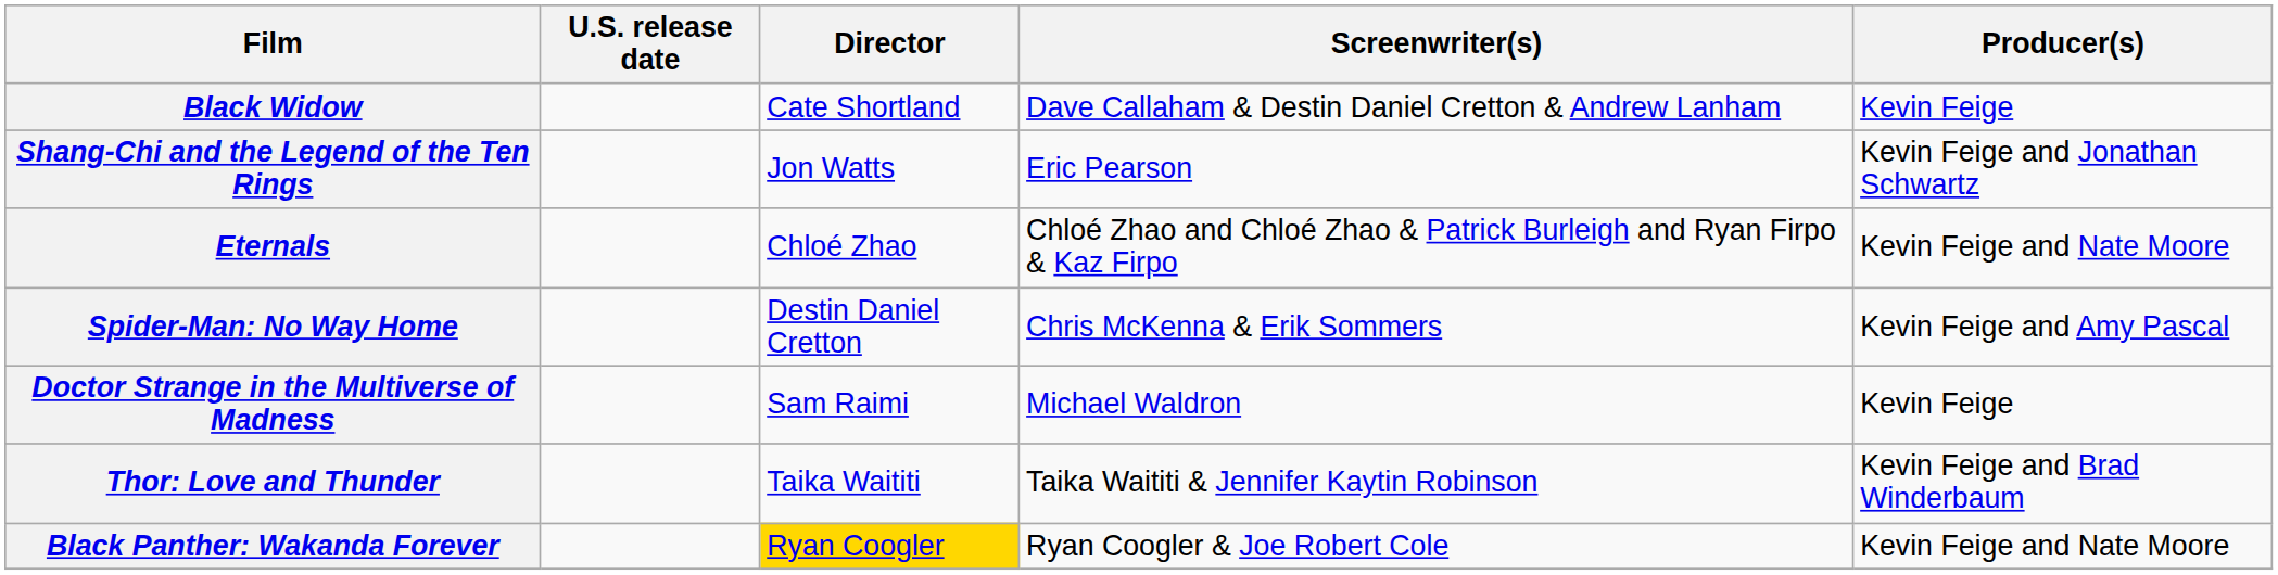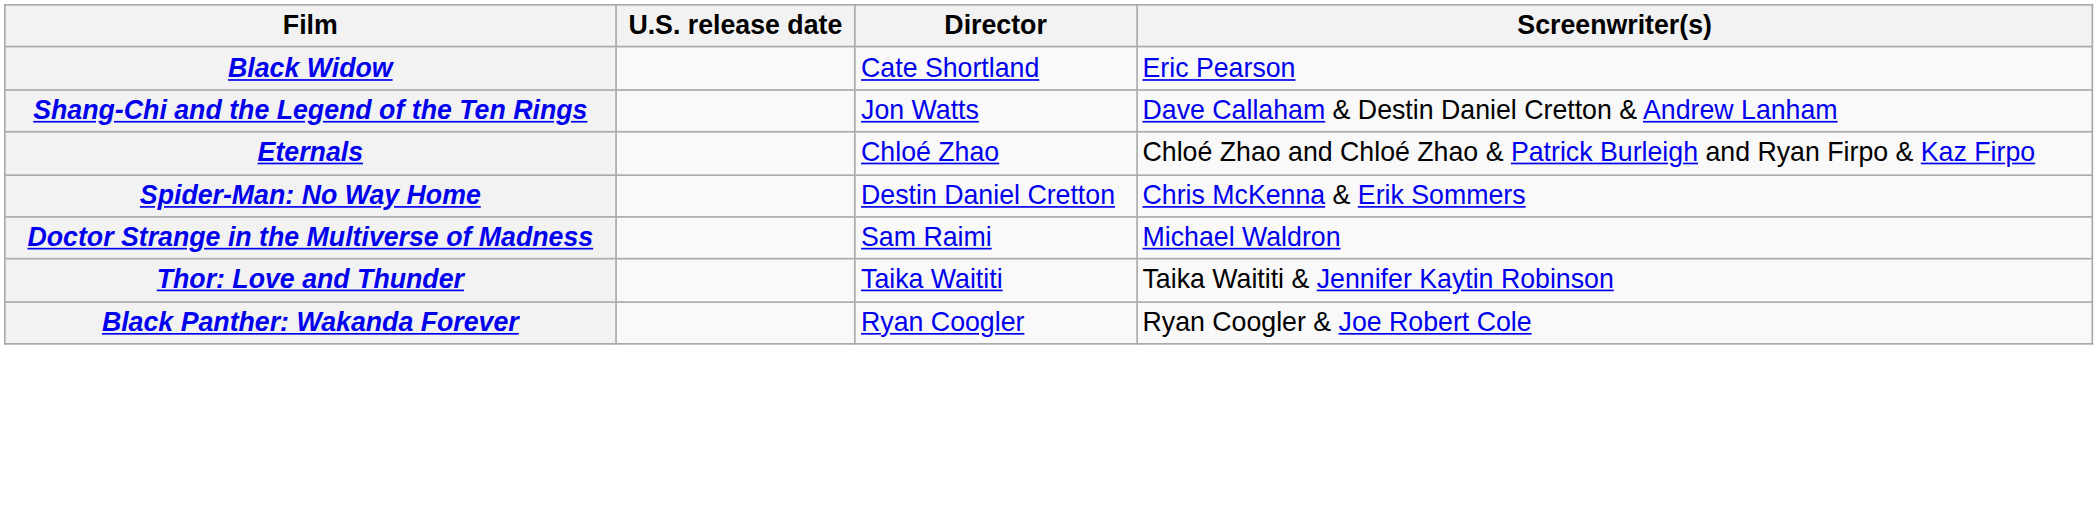- column: Producer(s) | Kevin Feige | Kevin Feige and Jonathan Schwartz | Kevin Feige and Nate Moore | Kevin Feige and Amy Pascal | Kevin Feige | Kevin Feige and Brad Winderbaum | Kevin Feige and Nate Moore
Black Widow | Screenwriter(s): Dave Callaham & Destin Daniel Cretton & Andrew Lanham -> Eric Pearson
Shang-Chi and the Legend of the Ten Rings | Screenwriter(s): Eric Pearson -> Dave Callaham & Destin Daniel Cretton & Andrew Lanham
Black Panther: Wakanda Forever | Director: gold background -> no background
